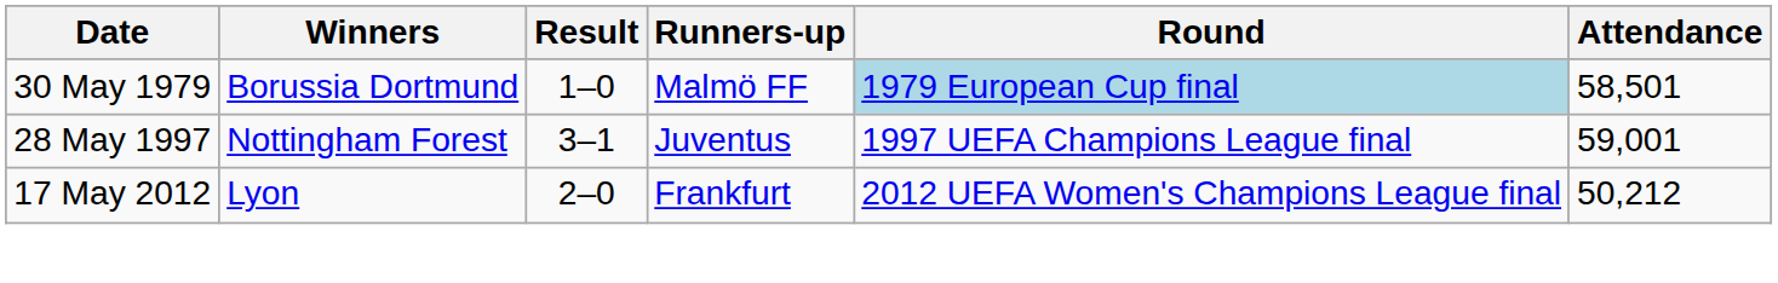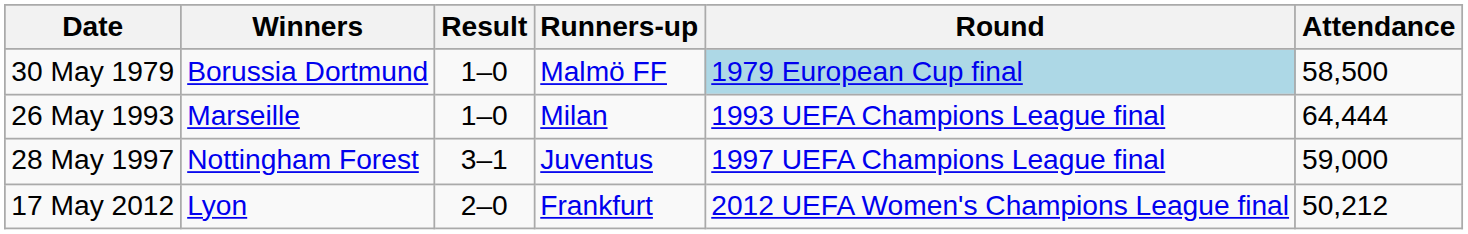30 May 1979 | Attendance: 58,501 -> 58,500
+ row: 26 May 1993 | Marseille | 1–0 | Milan | 1993 UEFA Champions League final | 64,444
28 May 1997 | Attendance: 59,001 -> 59,000
